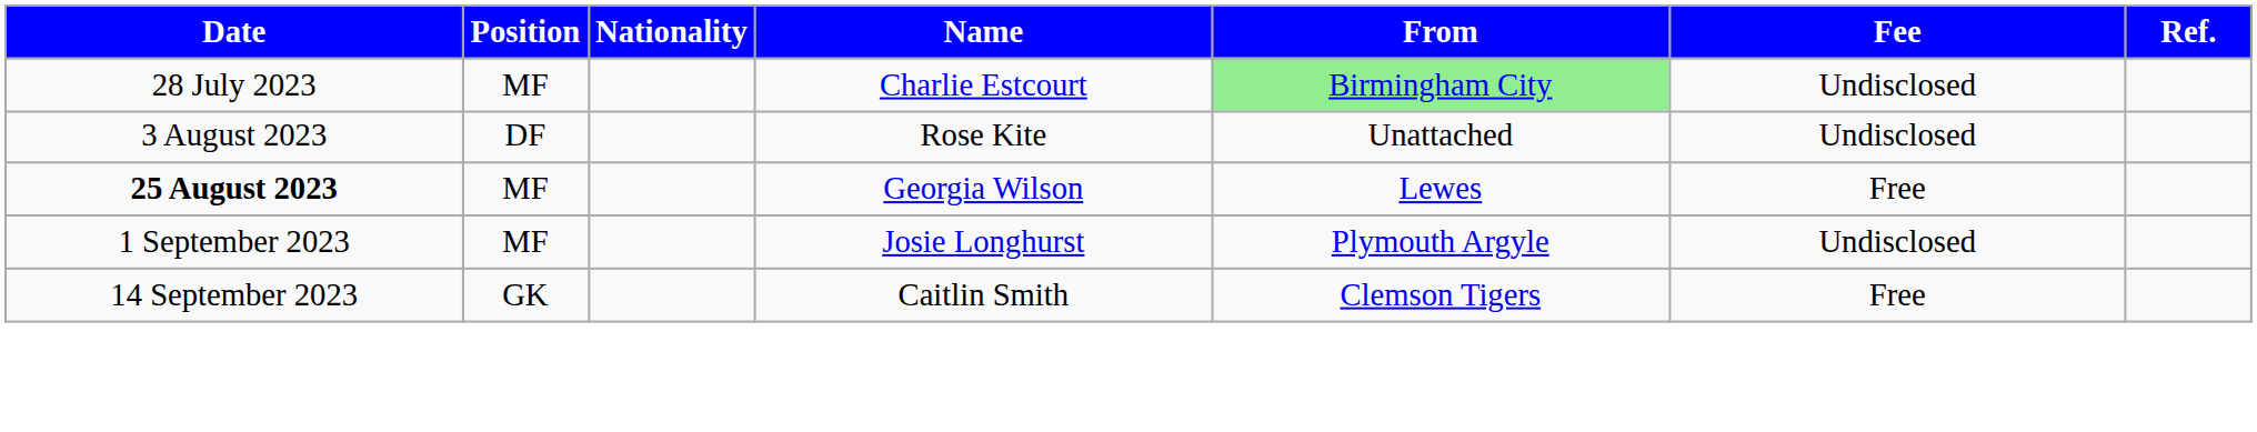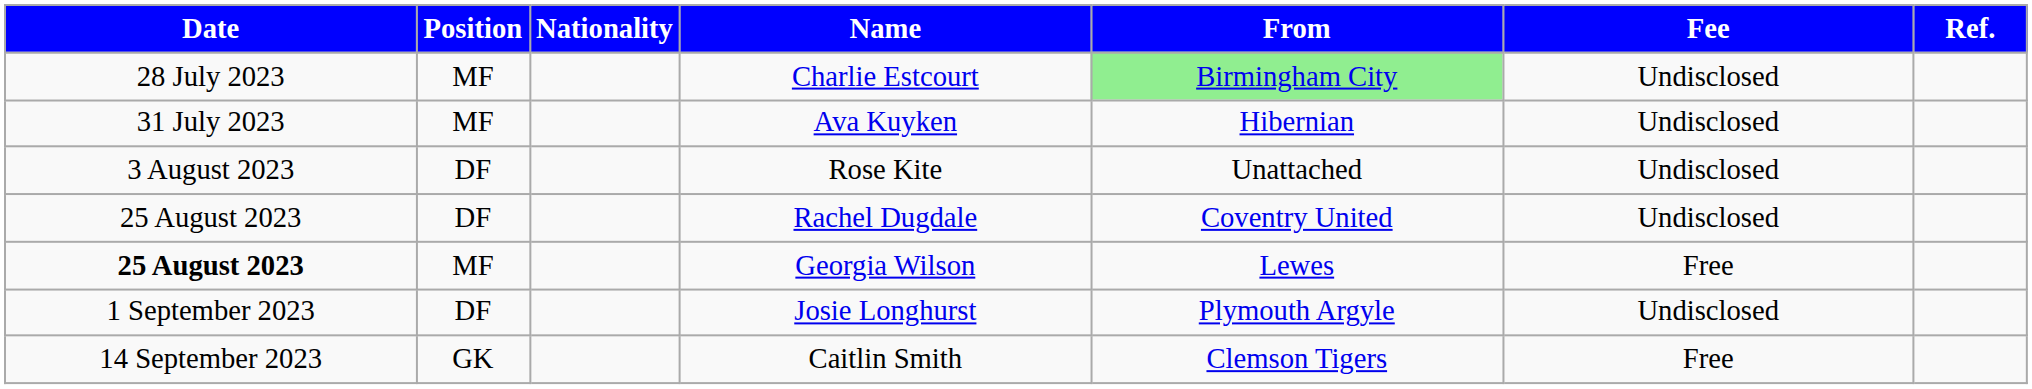+ row: 31 July 2023 | MF | Ava Kuyken | Hibernian | Undisclosed
+ row: 25 August 2023 | DF | Rachel Dugdale | Coventry United | Undisclosed
Josie Longhurst | Position: MF -> DF
